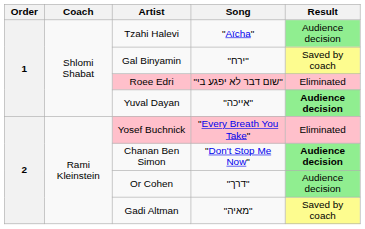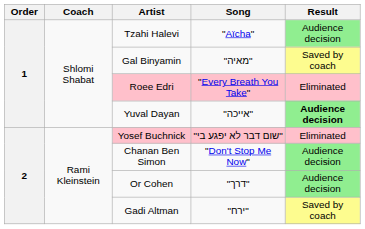Gal Binyamin | Song: "ירח" -> "מאיה"
Roee Edri | Song: "שום דבר לא יפגע בי" -> "Every Breath You Take"
Yosef Buchnick | Song: "Every Breath You Take" -> "שום דבר לא יפגע בי"
Chanan Ben Simon | Result: bold -> normal
Gadi Altman | Song: "מאיה" -> "ירח"
